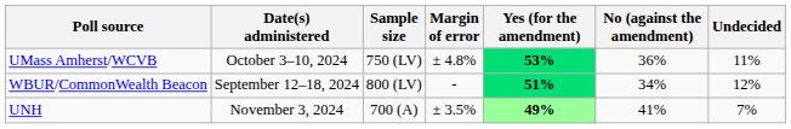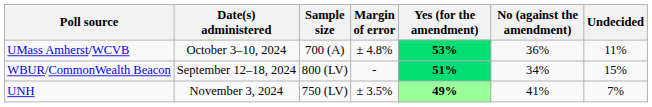UMass Amherst/WCVB | Sample size: 750 (LV) -> 700 (A)
WBUR/CommonWealth Beacon | Undecided: 12% -> 15%
UNH | Sample size: 700 (A) -> 750 (LV)
